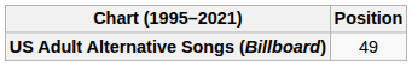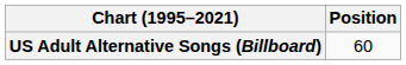US Adult Alternative Songs (Billboard) | Position: 49 -> 60
